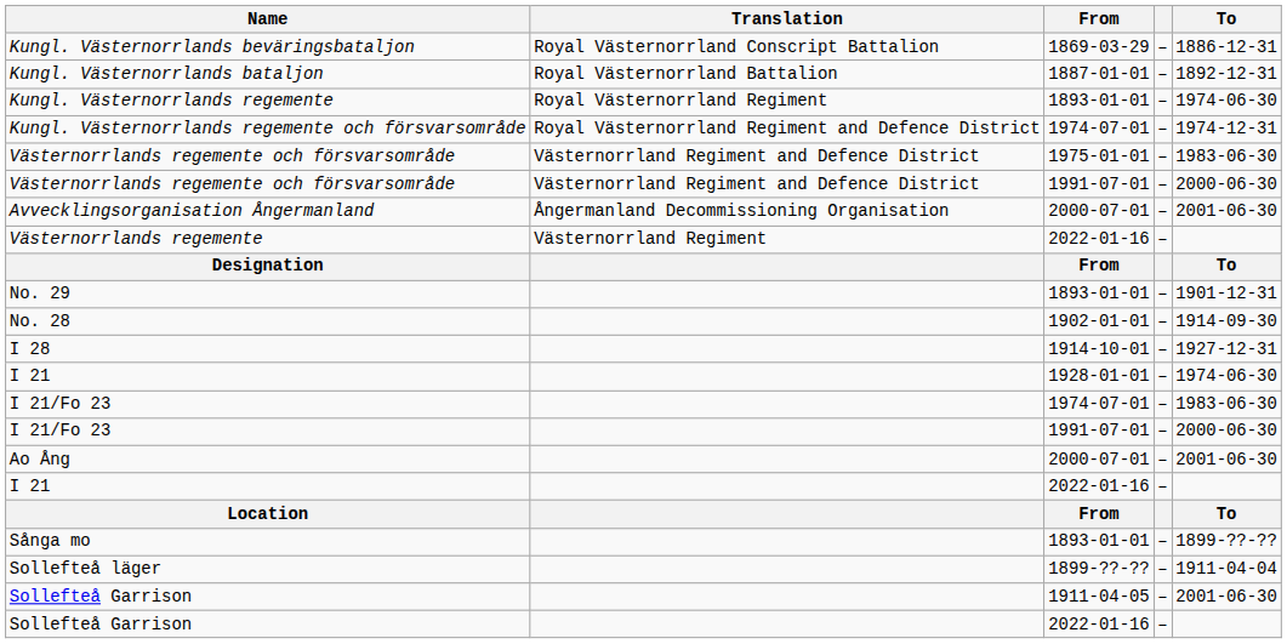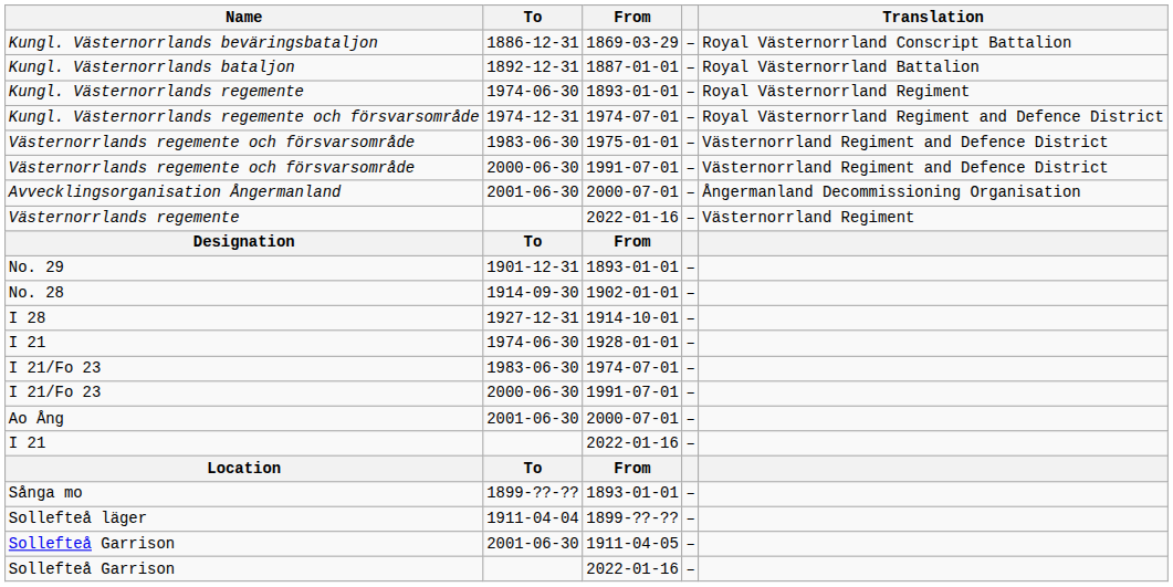columns swapped: Translation <-> To
